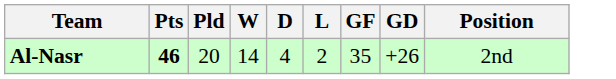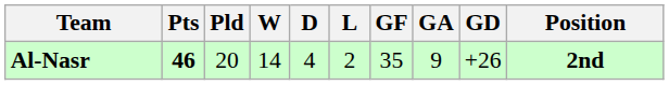+ column: GA | 9
Al-Nasr | Position: normal -> bold
